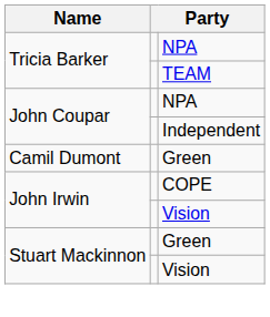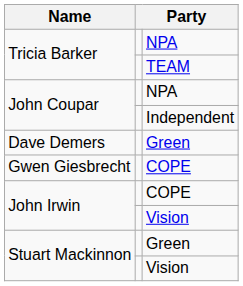+ row: Dave Demers | Green
- row: Camil Dumont | Green
+ row: Gwen Giesbrecht | COPE
